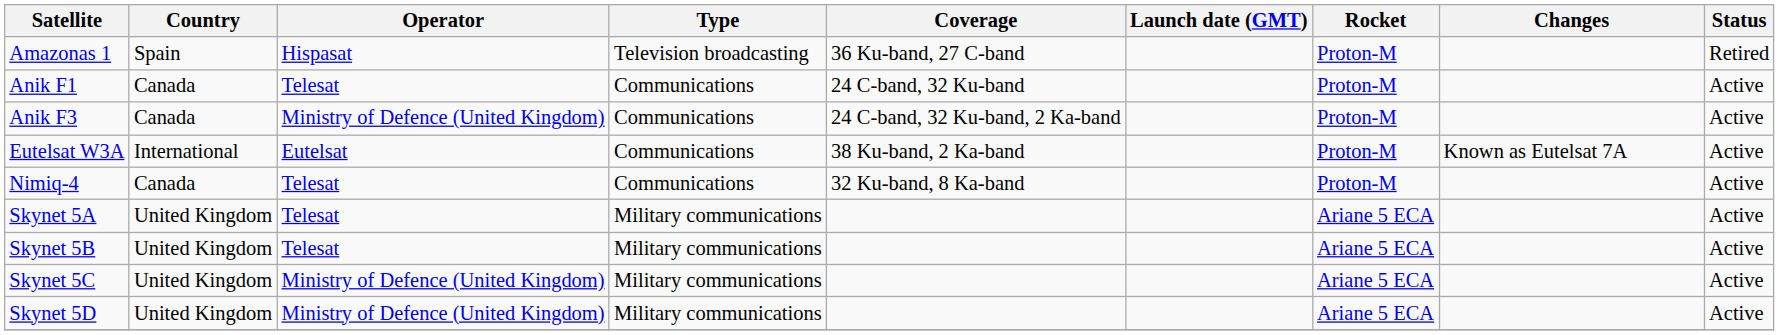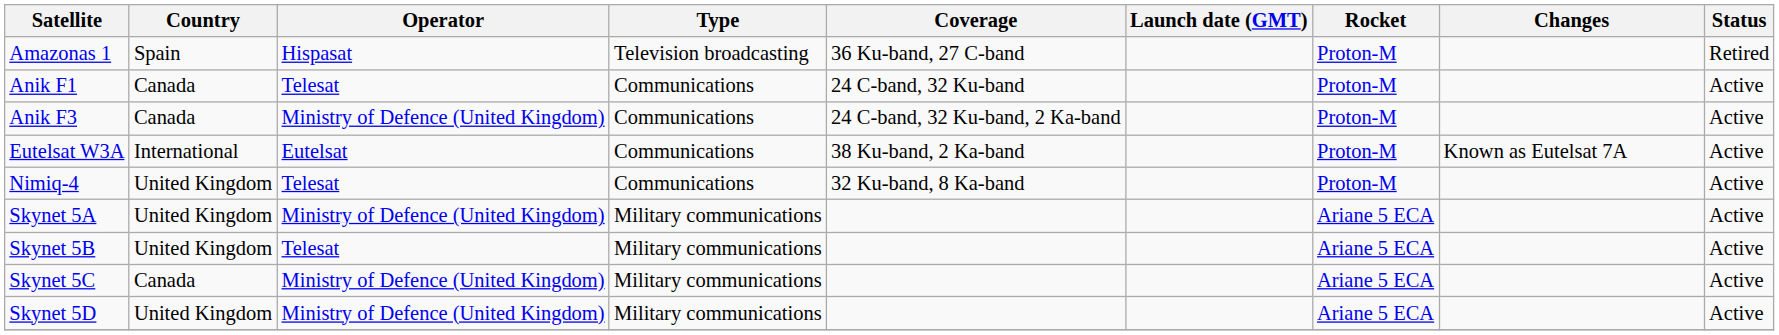Nimiq-4 | Country: Canada -> United Kingdom
Skynet 5A | Operator: Telesat -> Ministry of Defence (United Kingdom)
Skynet 5C | Country: United Kingdom -> Canada
